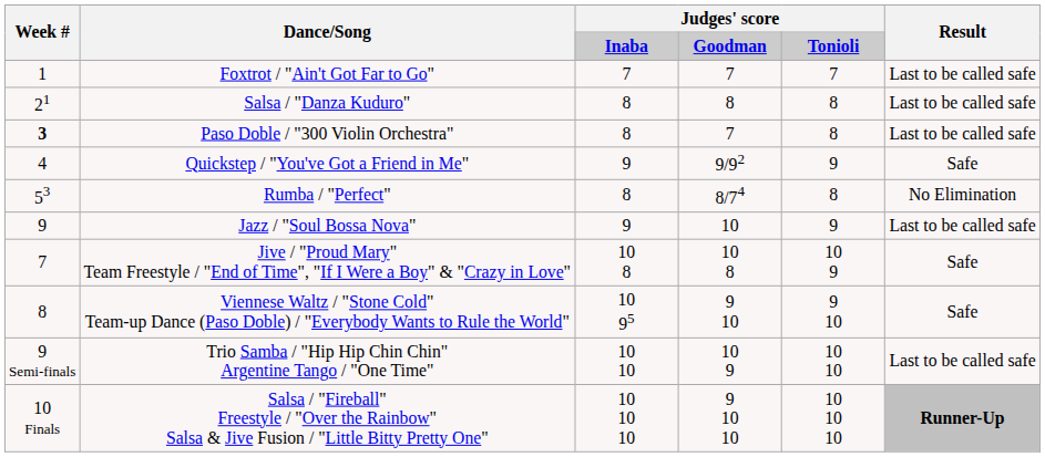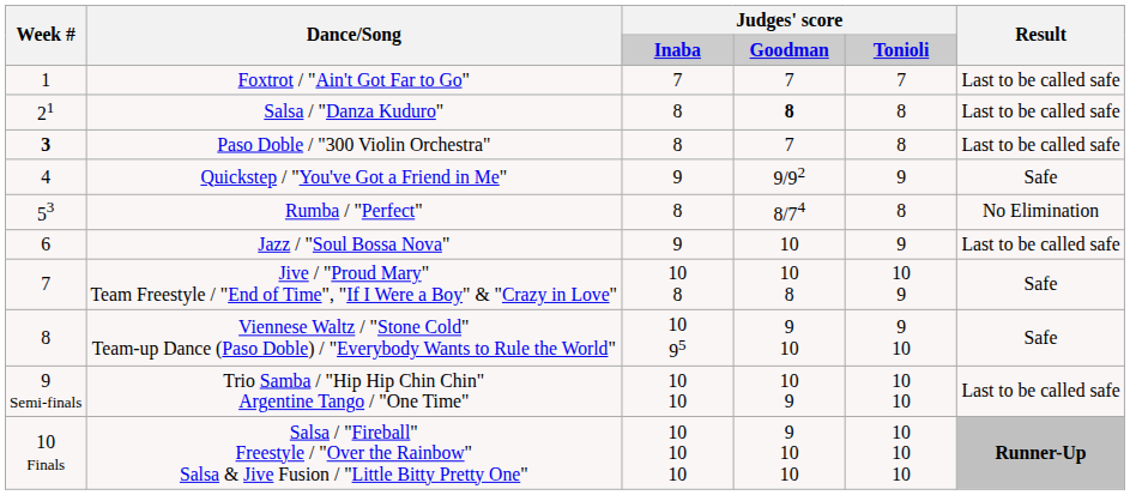Salsa / "Danza Kuduro" | column 4: normal -> bold
Jazz / "Soul Bossa Nova" | Week #: 9 -> 6
